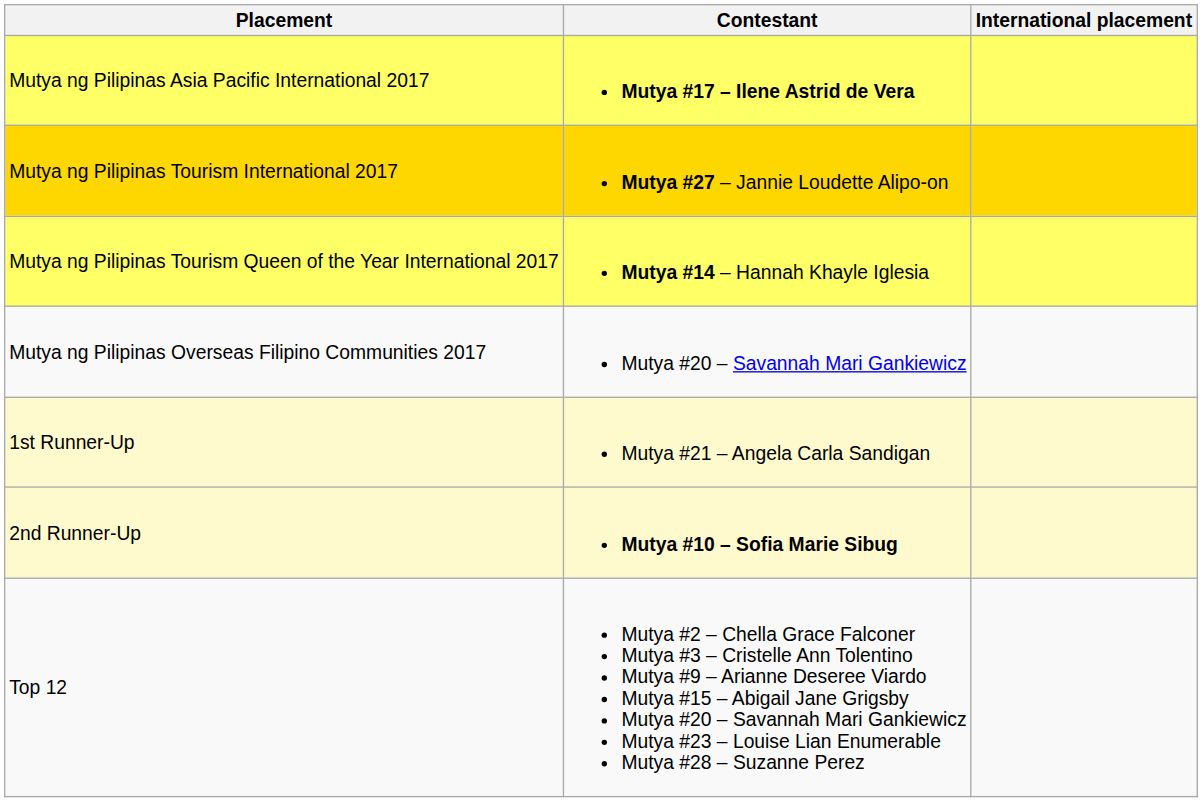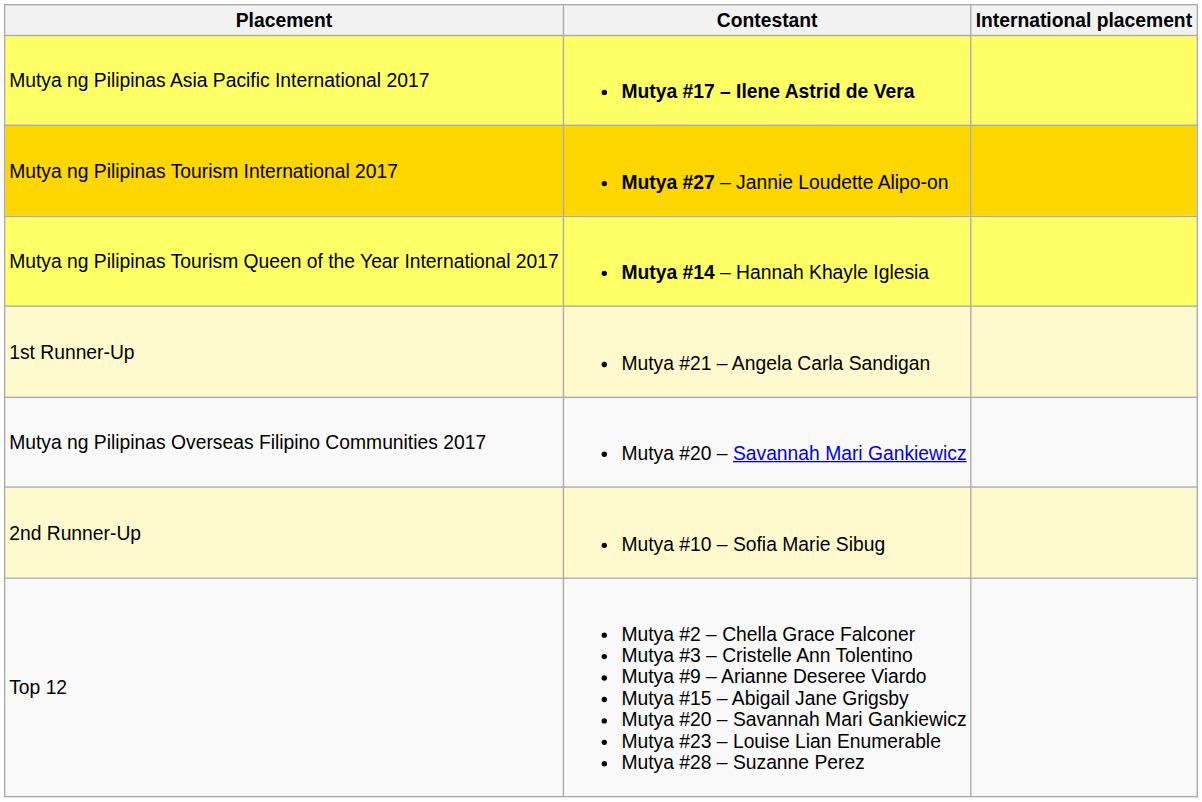rows swapped: Mutya ng Pilipinas Overseas Filipino Communities 2017 <-> 1st Runner-Up
2nd Runner-Up | Contestant: bold -> normal
